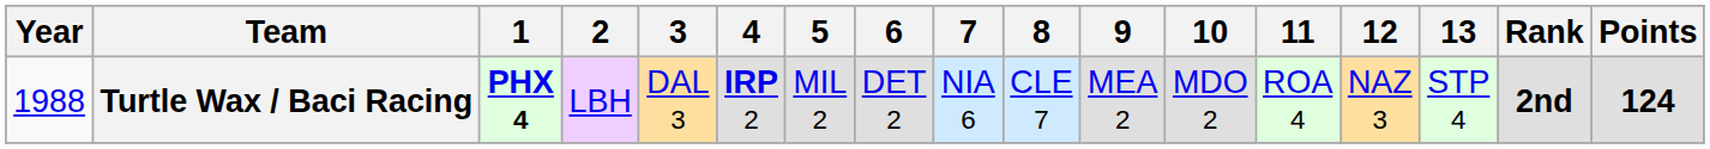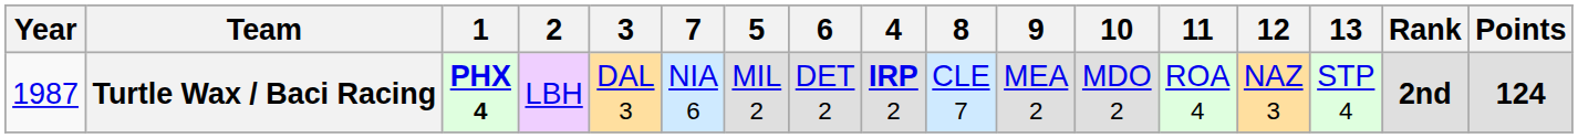columns swapped: 4 <-> 7
Turtle Wax / Baci Racing | Year: 1988 -> 1987
